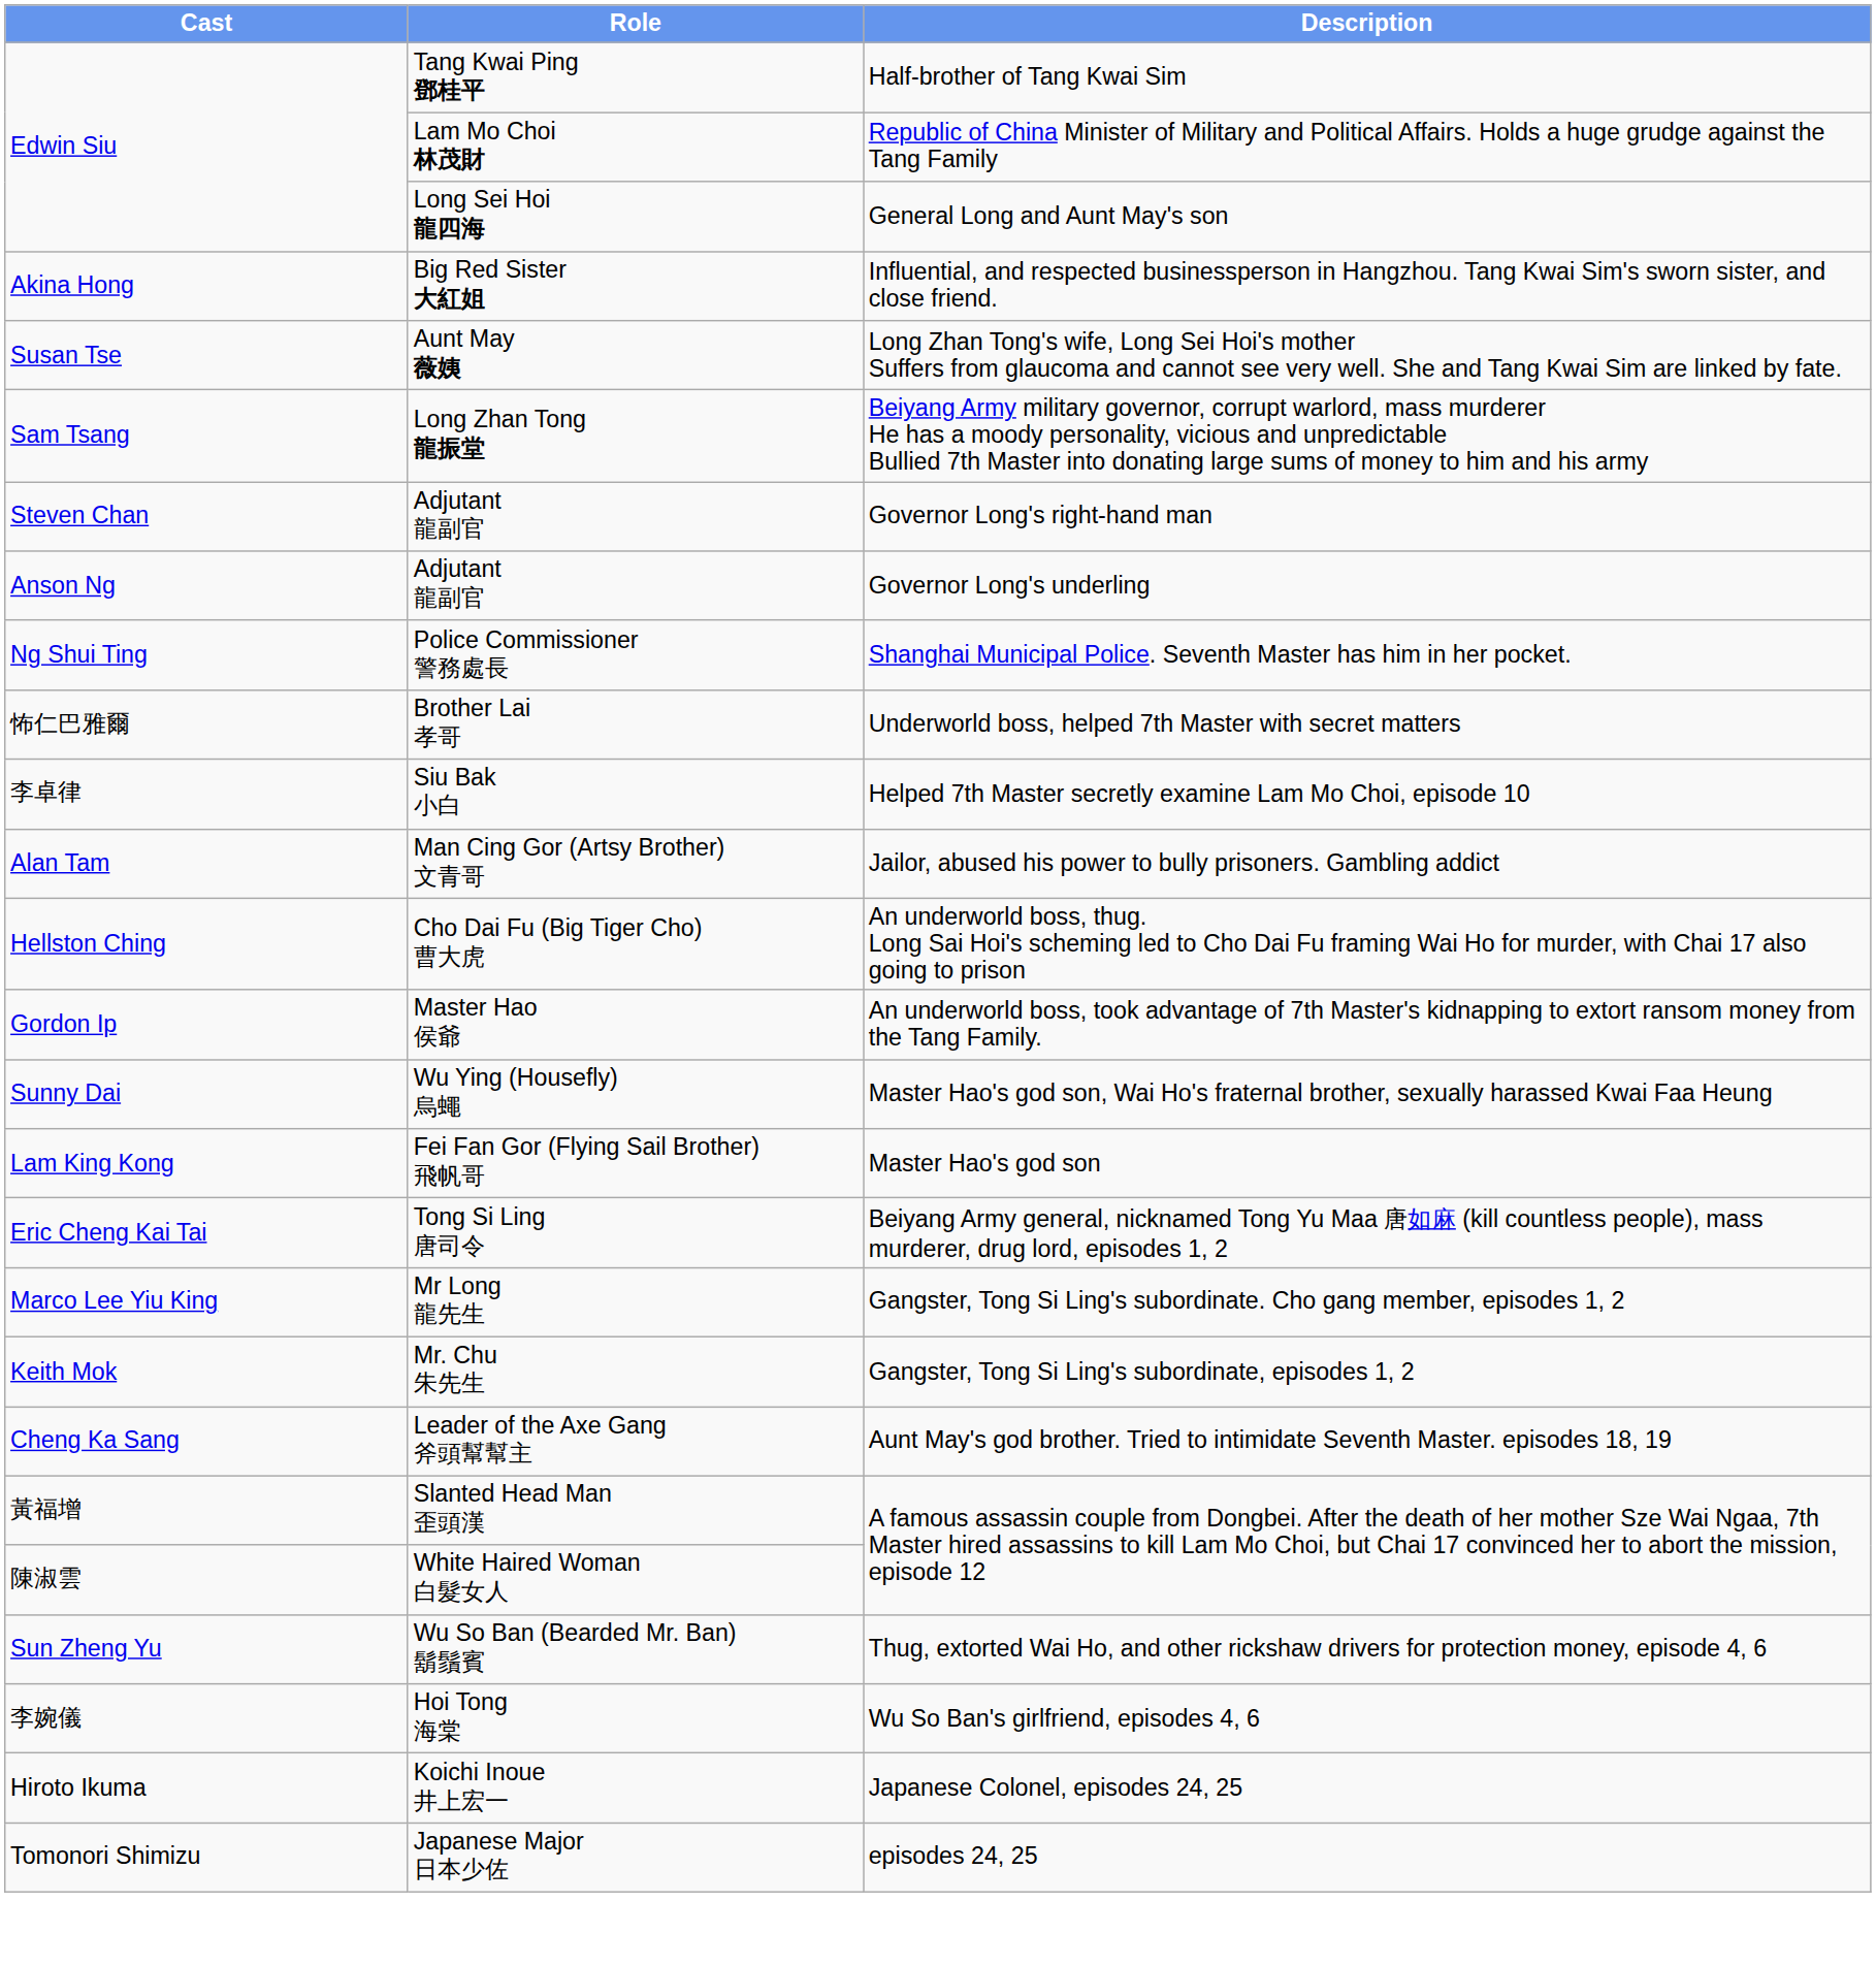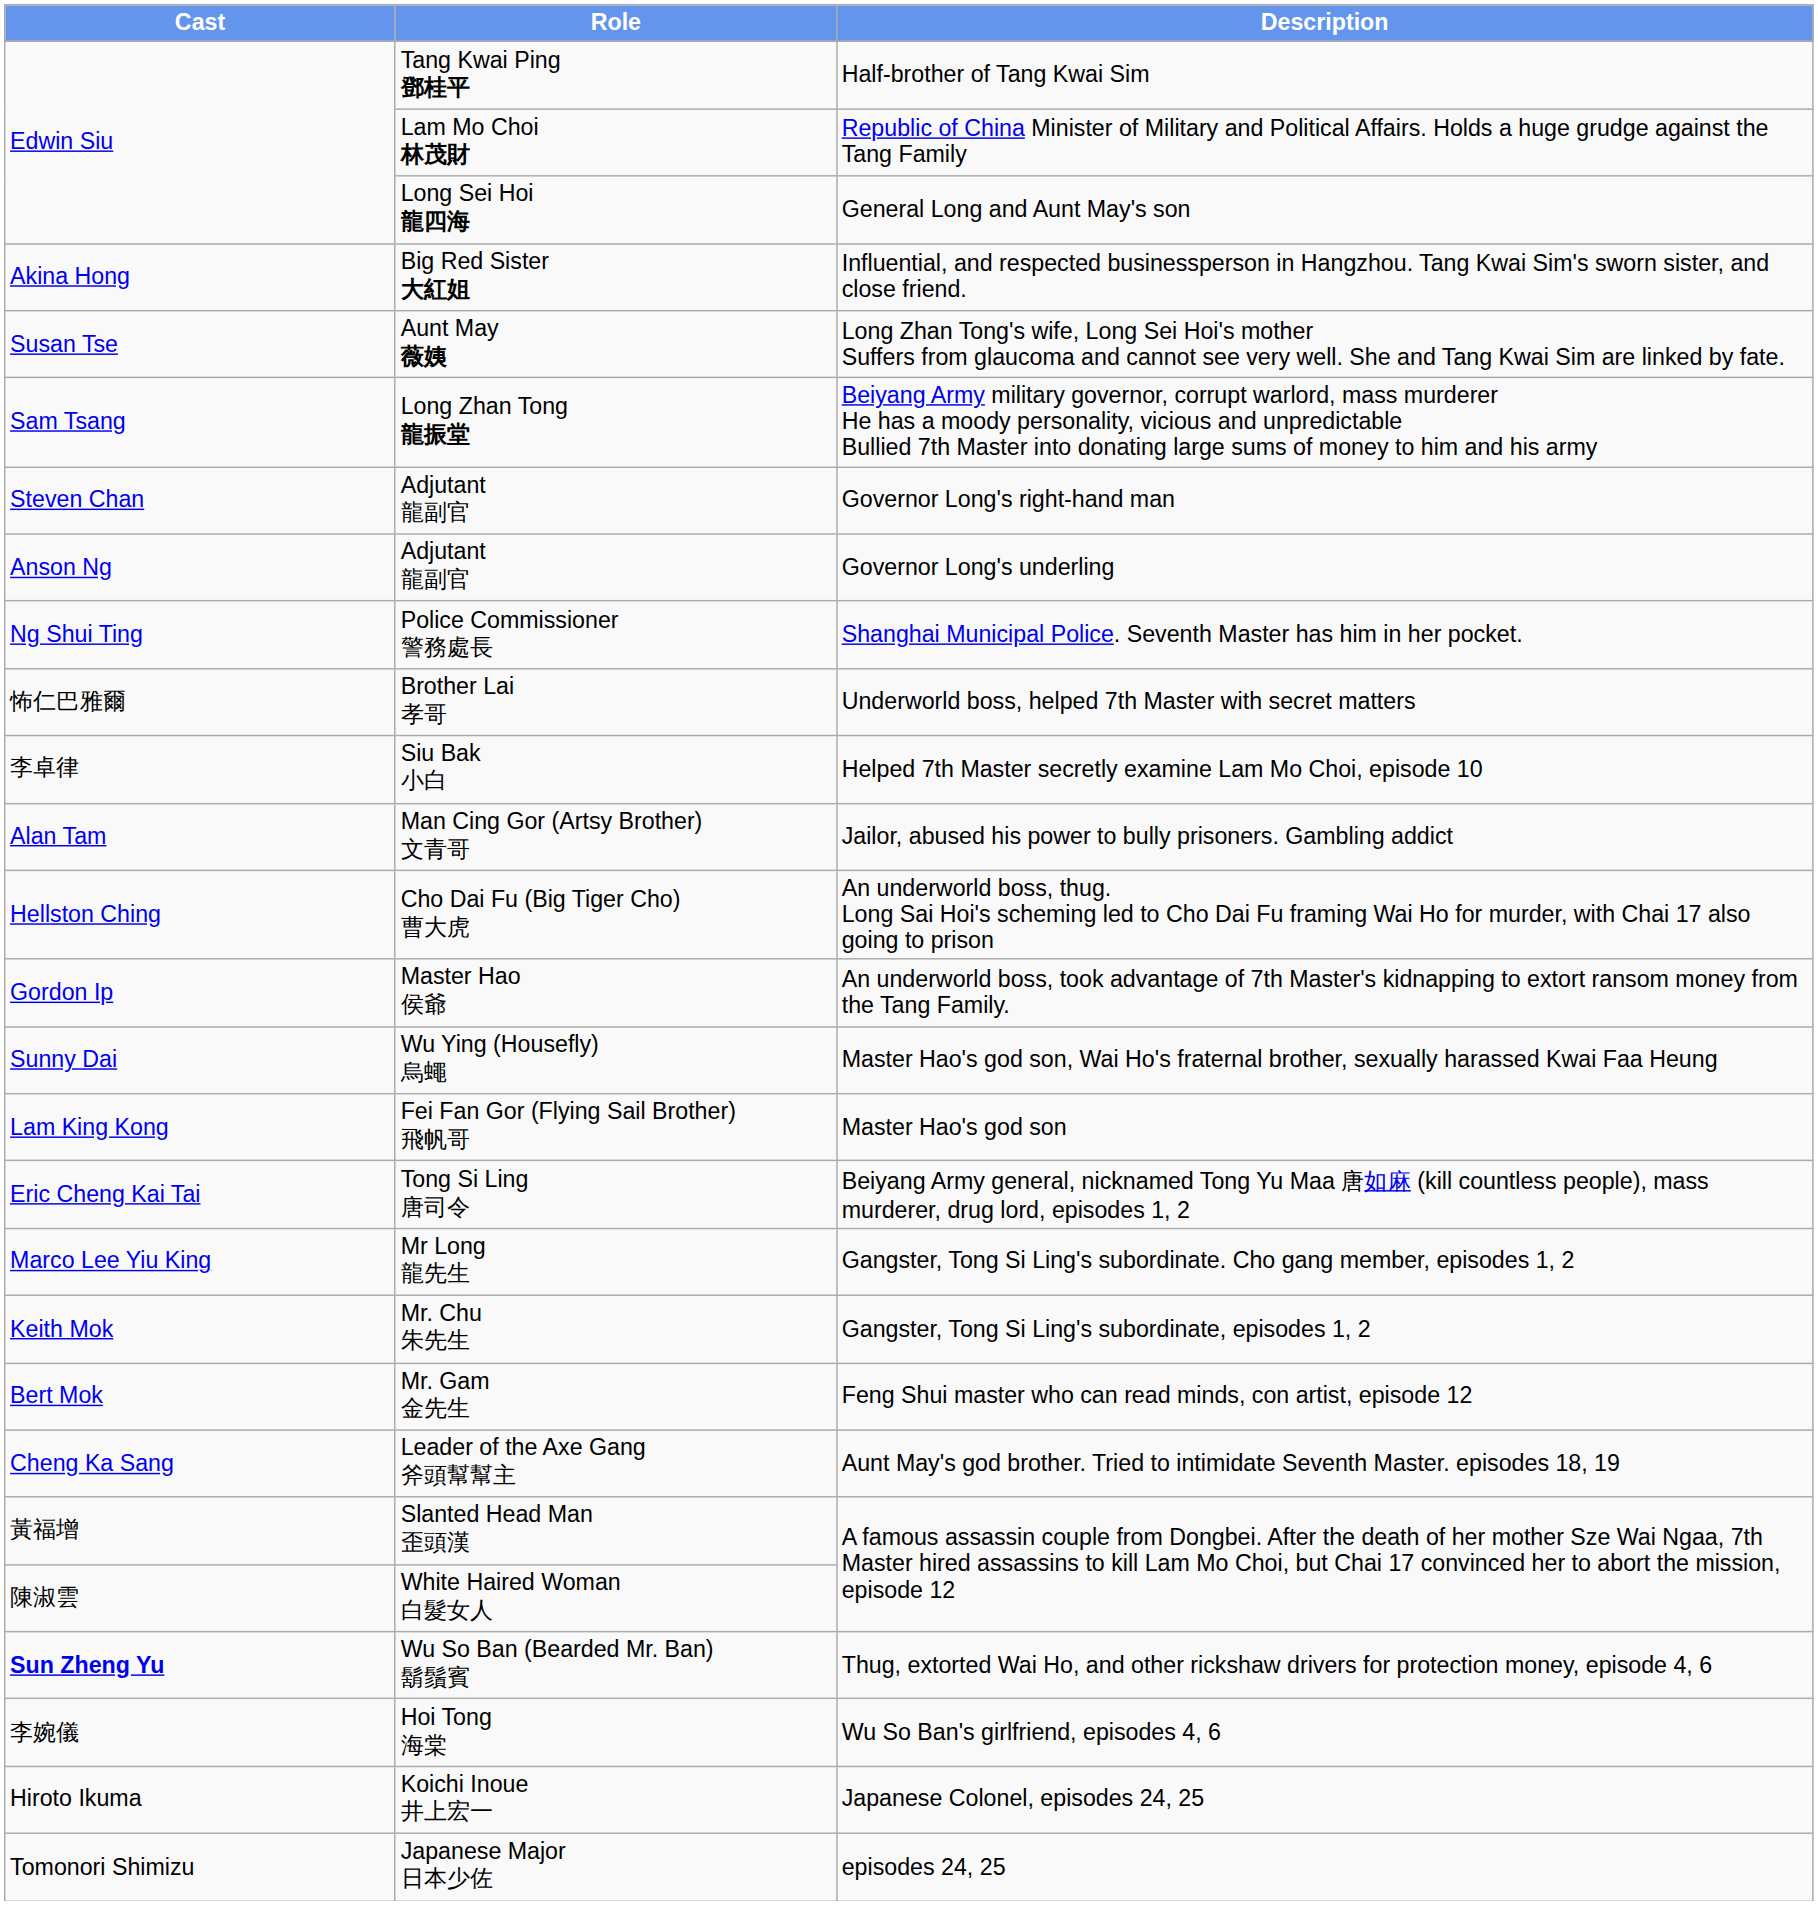+ row: Bert Mok | Mr. Gam 金先生 | Feng Shui master who can read minds, con artist, episode 12
Wu So Ban (Bearded Mr. Ban) 鬍鬚賓 | Cast: normal -> bold
